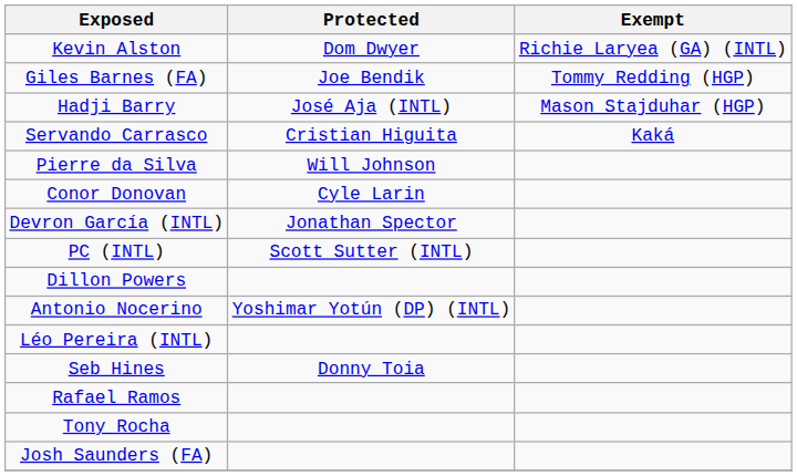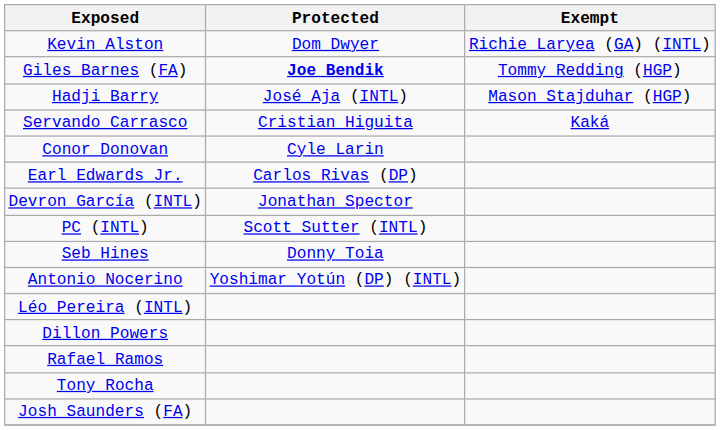Giles Barnes (FA) | Protected: normal -> bold
- row: Pierre da Silva | Will Johnson
+ row: Earl Edwards Jr. | Carlos Rivas (DP)
rows swapped: Seb Hines <-> Dillon Powers
